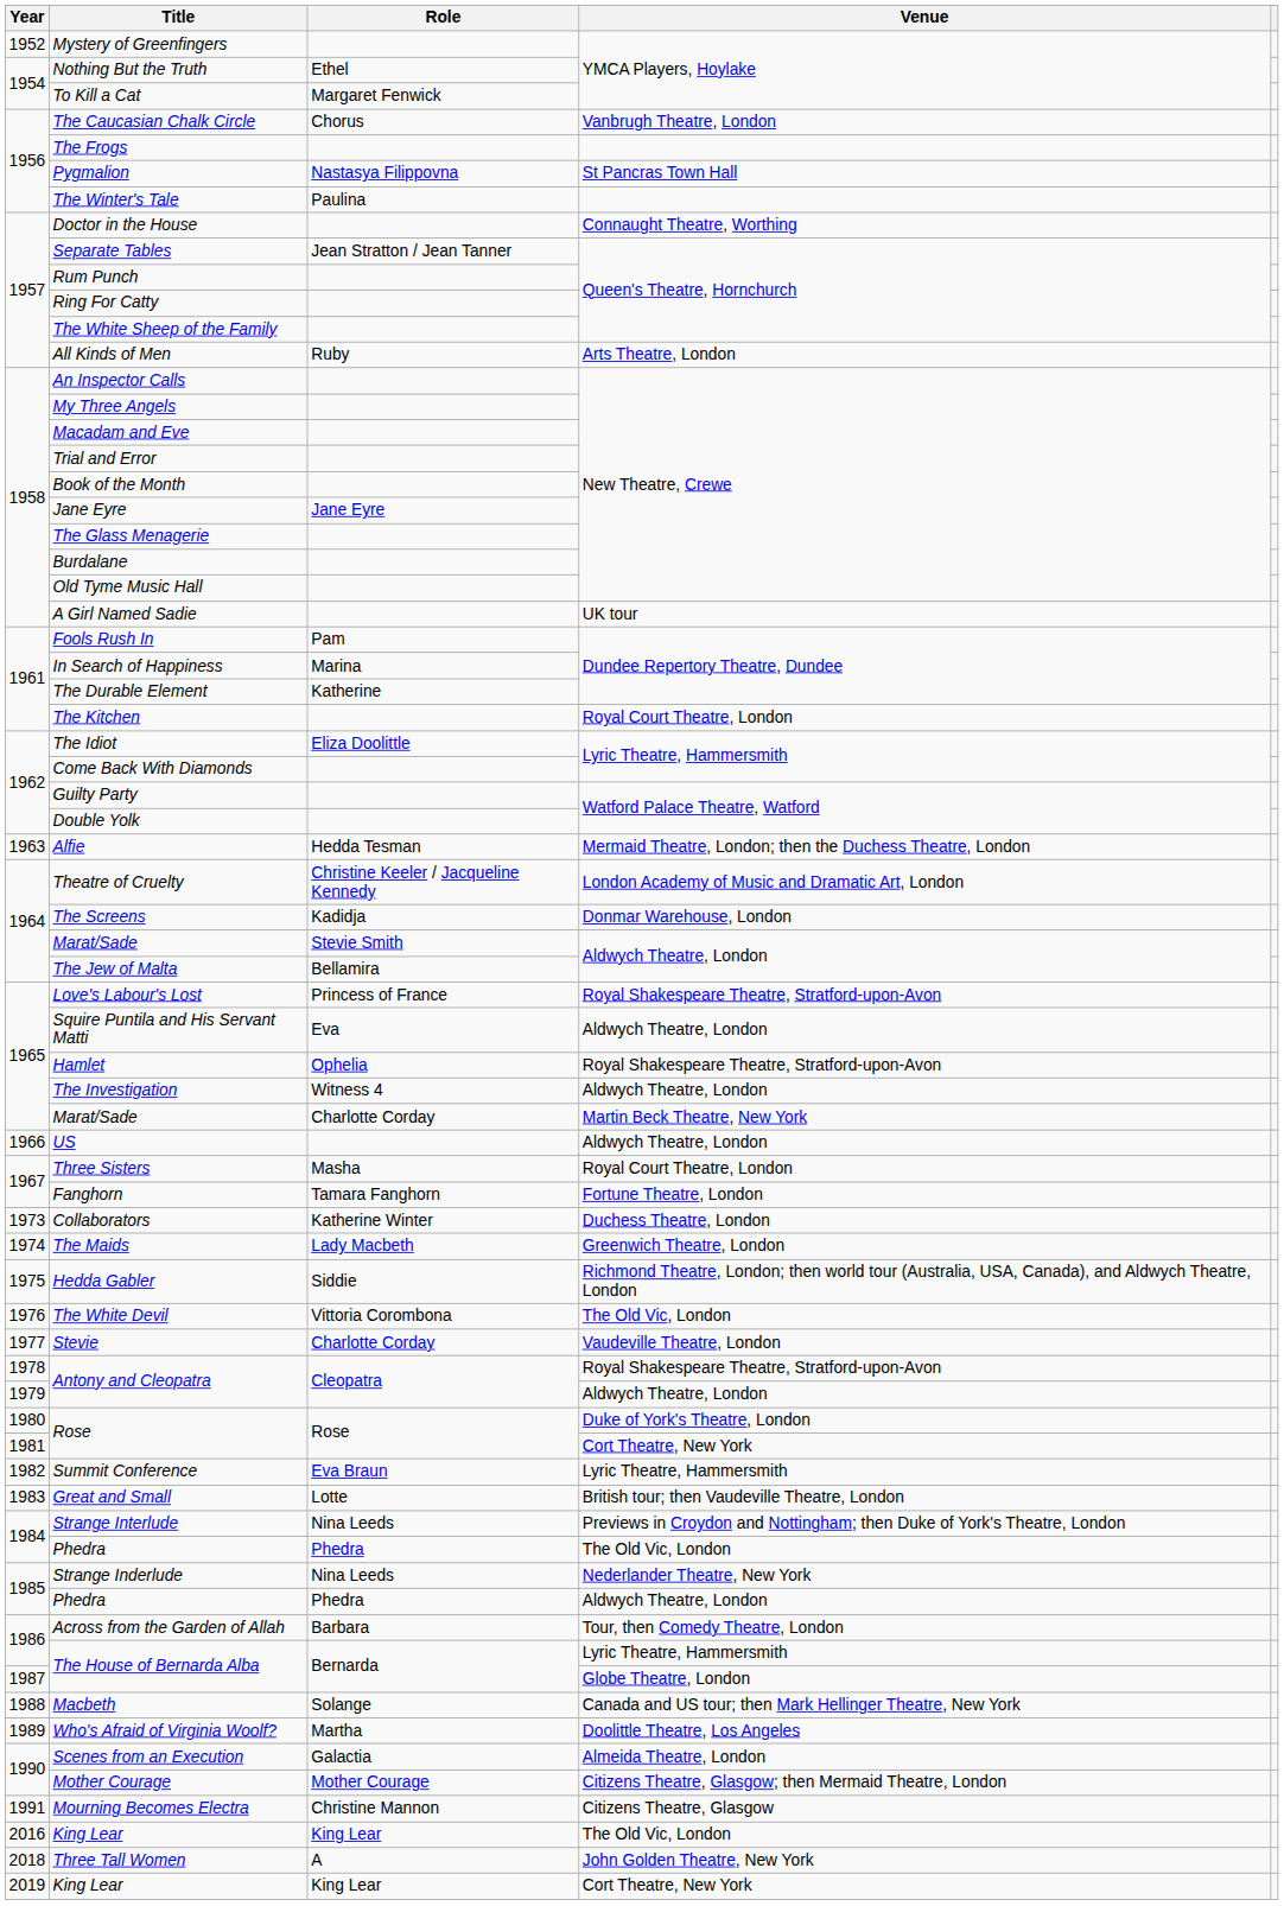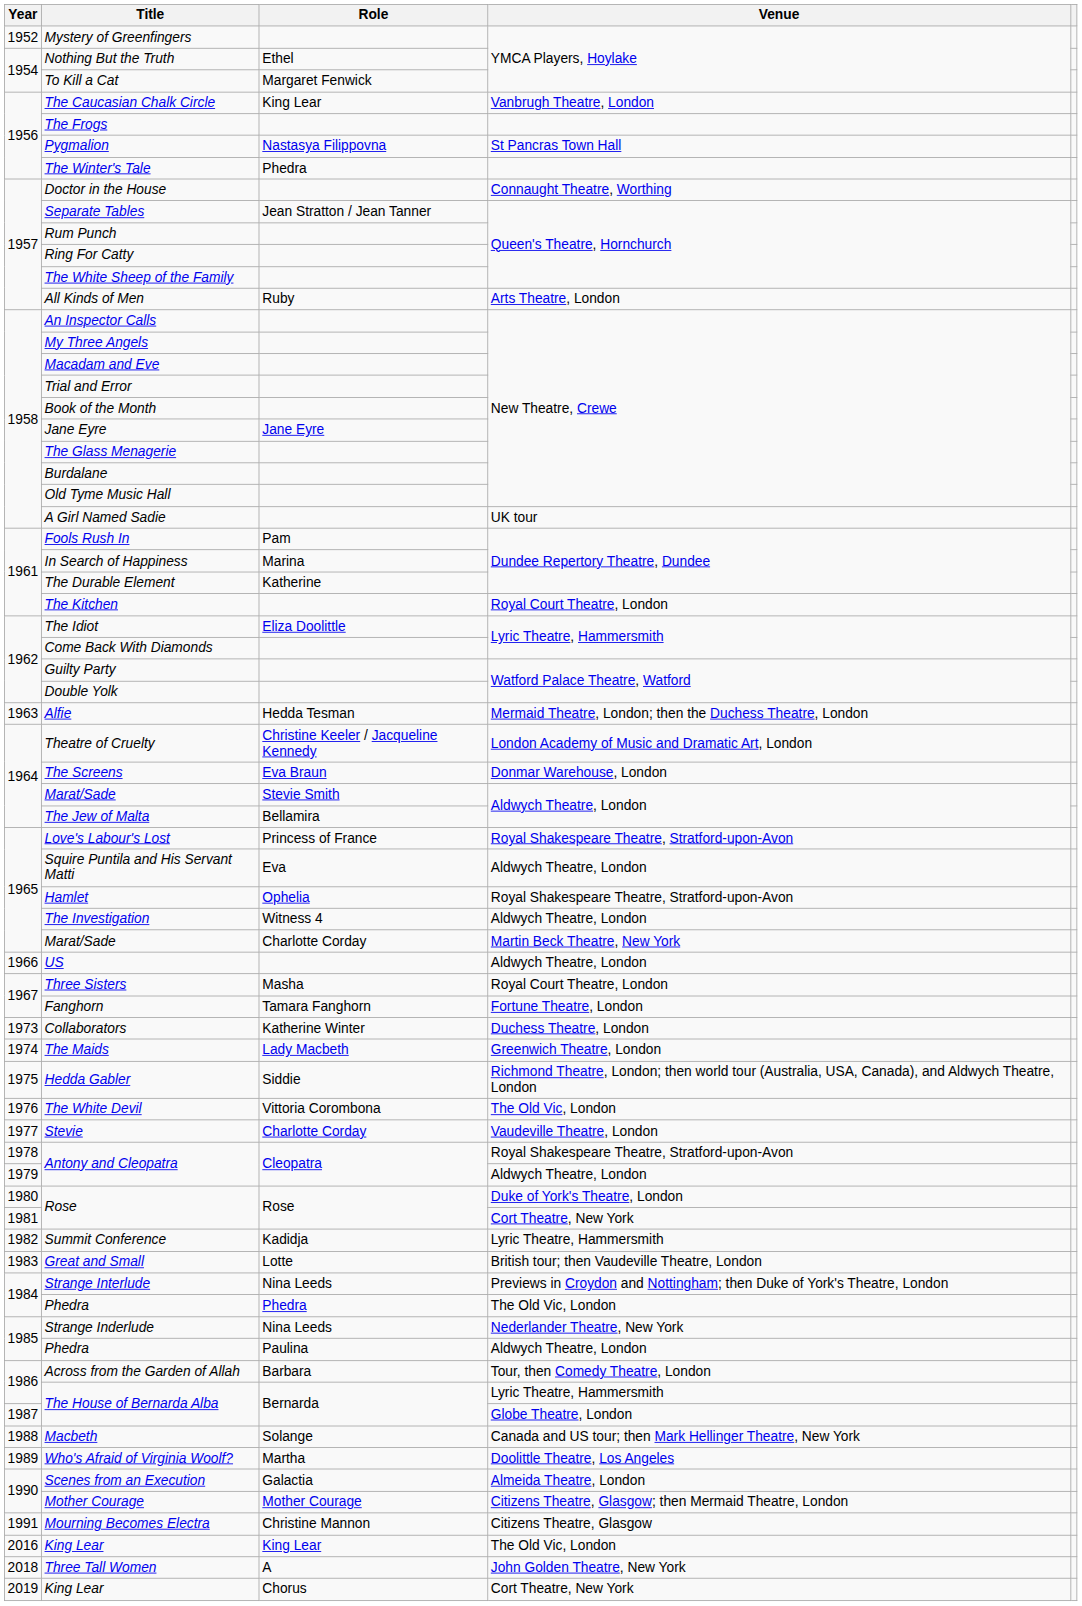The Caucasian Chalk Circle | Role: Chorus -> King Lear
The Winter's Tale | Role: Paulina -> Phedra
The Screens | Role: Kadidja -> Eva Braun
Summit Conference | Role: Eva Braun -> Kadidja
Phedra / Aldwych Theatre, London | Role: Phedra -> Paulina
King Lear / Cort Theatre, New York | Role: King Lear -> Chorus
